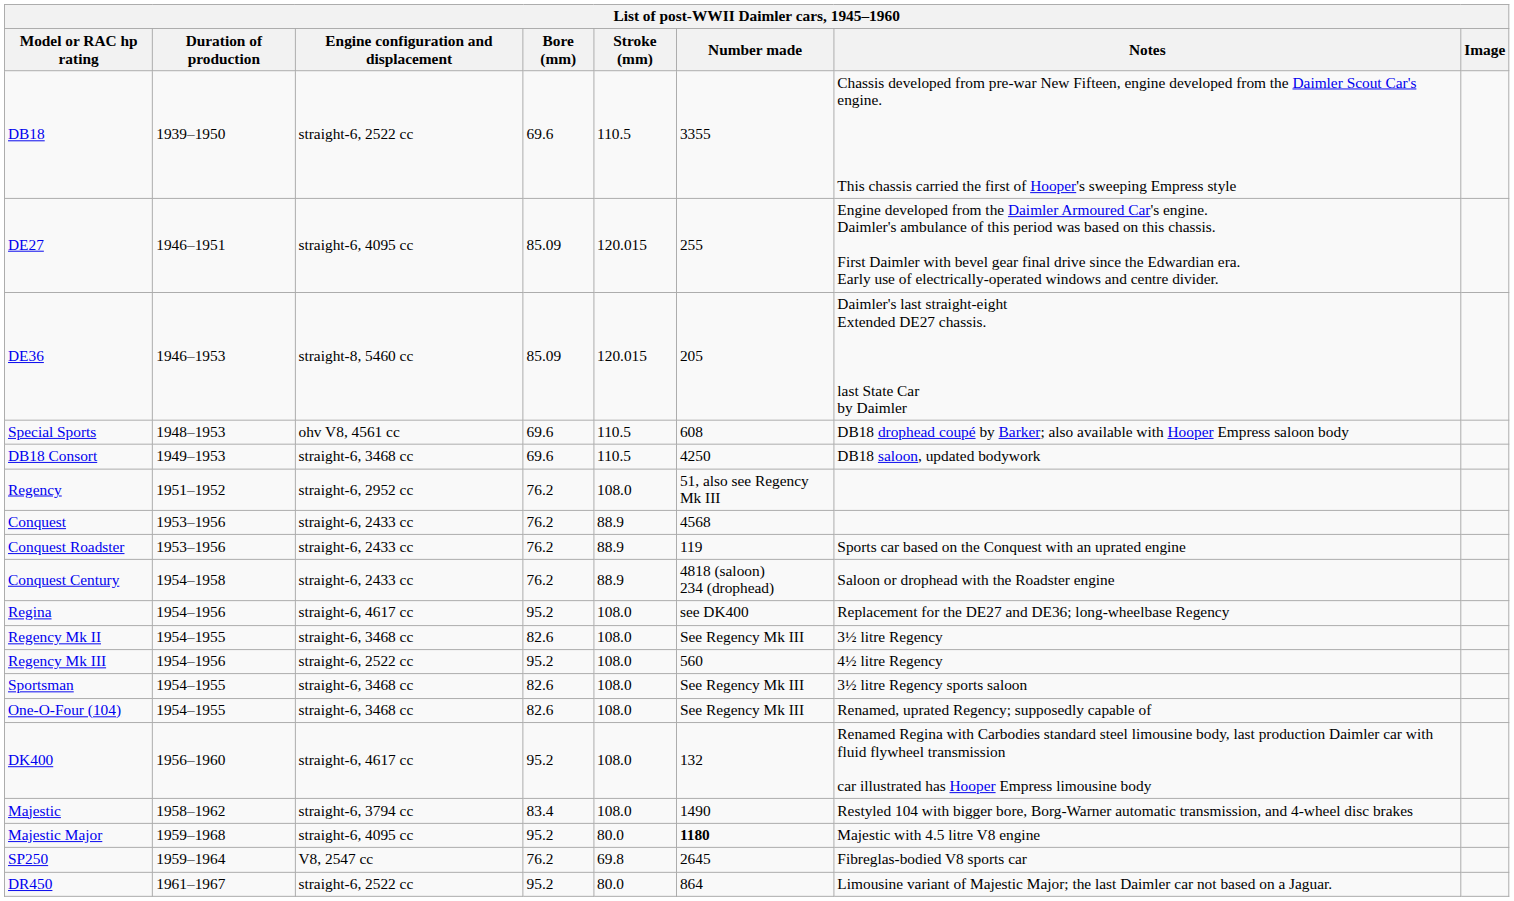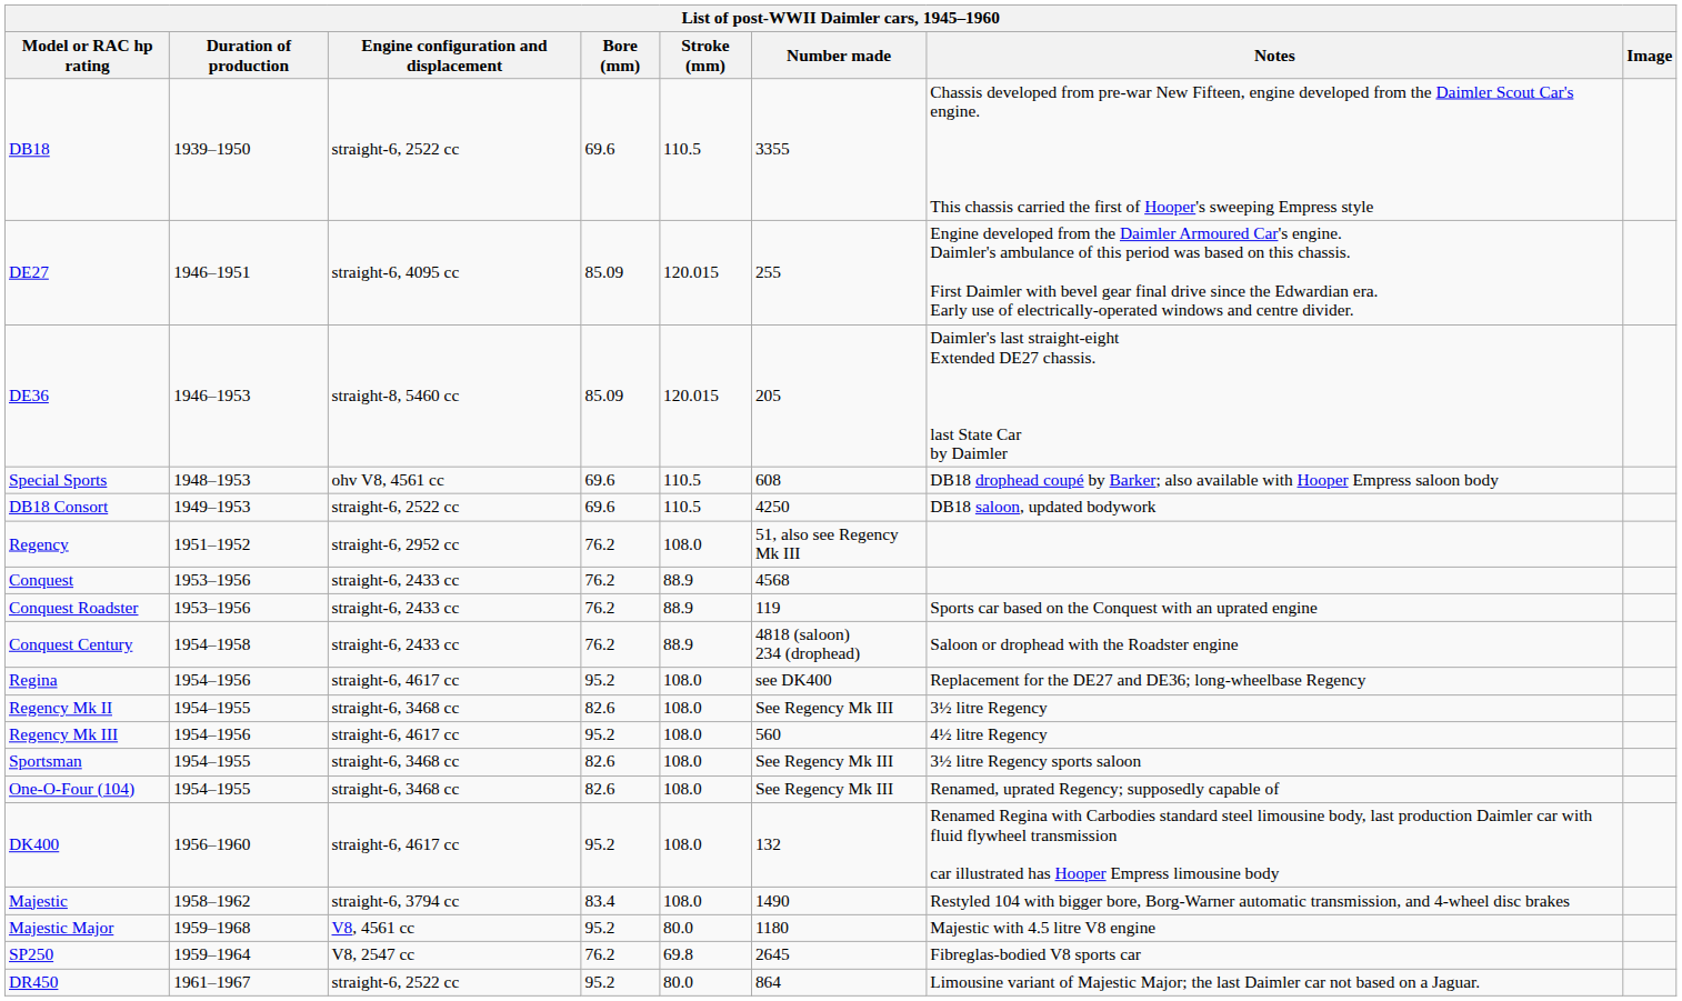DB18 Consort | Engine configuration and displacement: straight-6, 3468 cc -> straight-6, 2522 cc
Regency Mk III | Engine configuration and displacement: straight-6, 2522 cc -> straight-6, 4617 cc
Majestic Major | Engine configuration and displacement: straight-6, 4095 cc -> V8, 4561 cc
Majestic Major | Number made: bold -> normal
